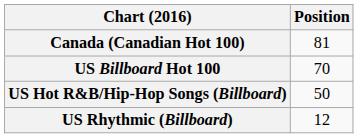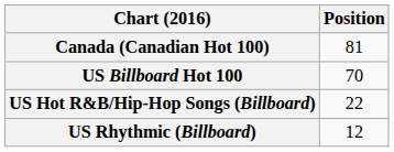US Hot R&B/Hip-Hop Songs (Billboard) | Position: 50 -> 22
